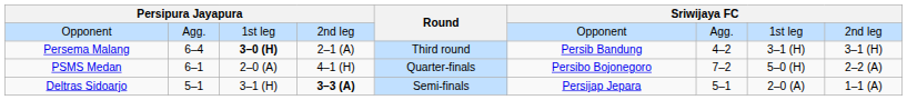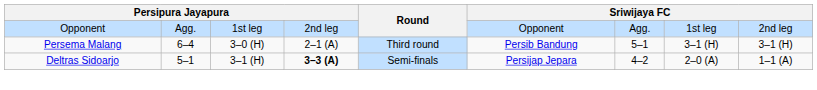Persema Malang | column 3: bold -> normal
Persema Malang | column 7: 4–2 -> 5–1
- row: PSMS Medan | 6–1 | 2–0 (A) | 4–1 (H) | Quarter-finals | Persibo Bojonegoro | 7–2 | 5–0 (H) | 2–2 (A)
Deltras Sidoarjo | column 7: 5–1 -> 4–2
